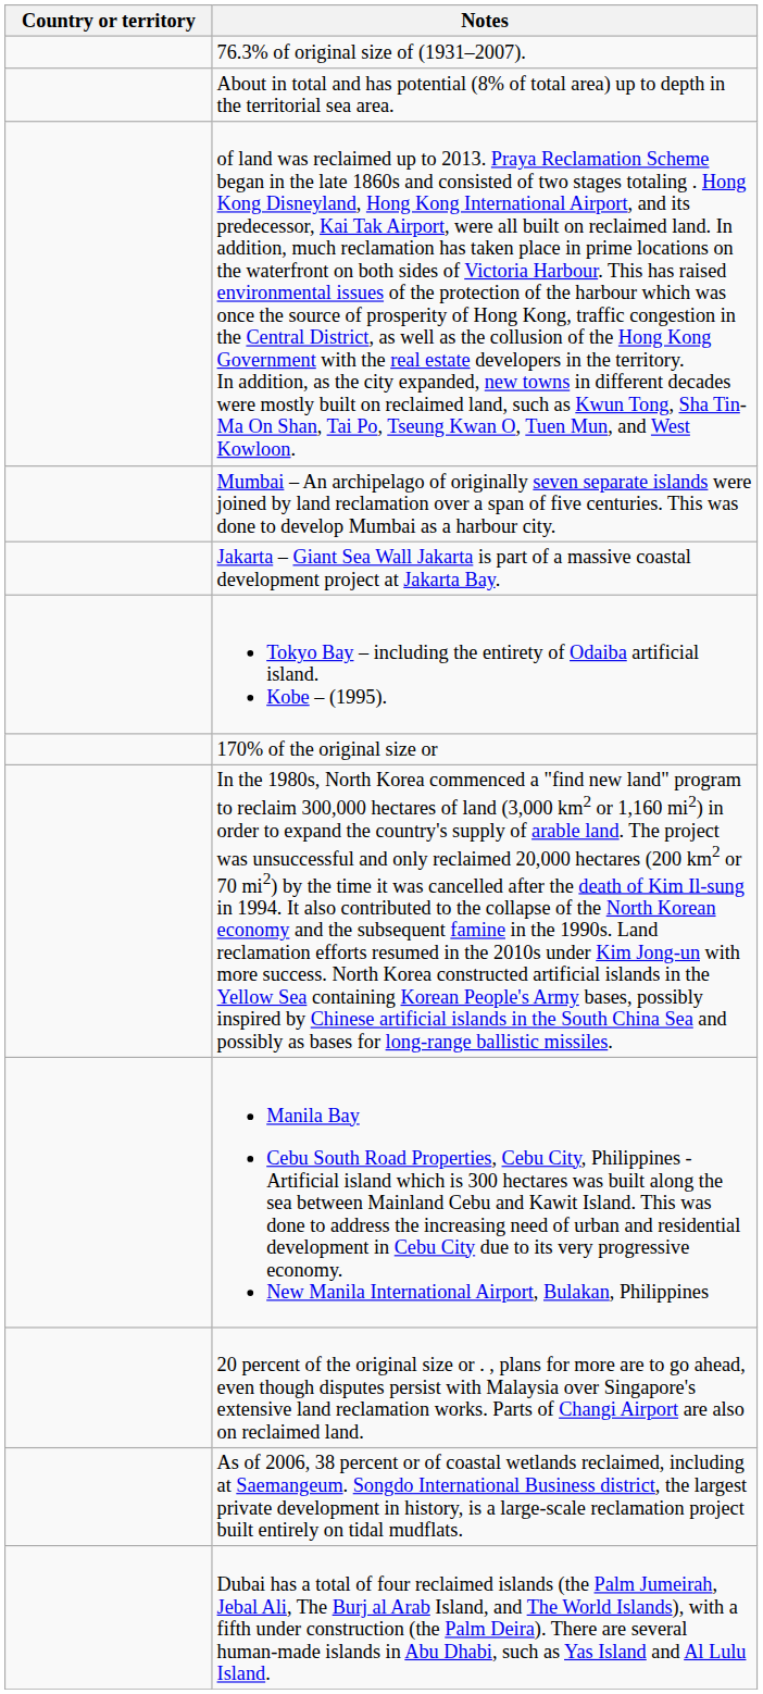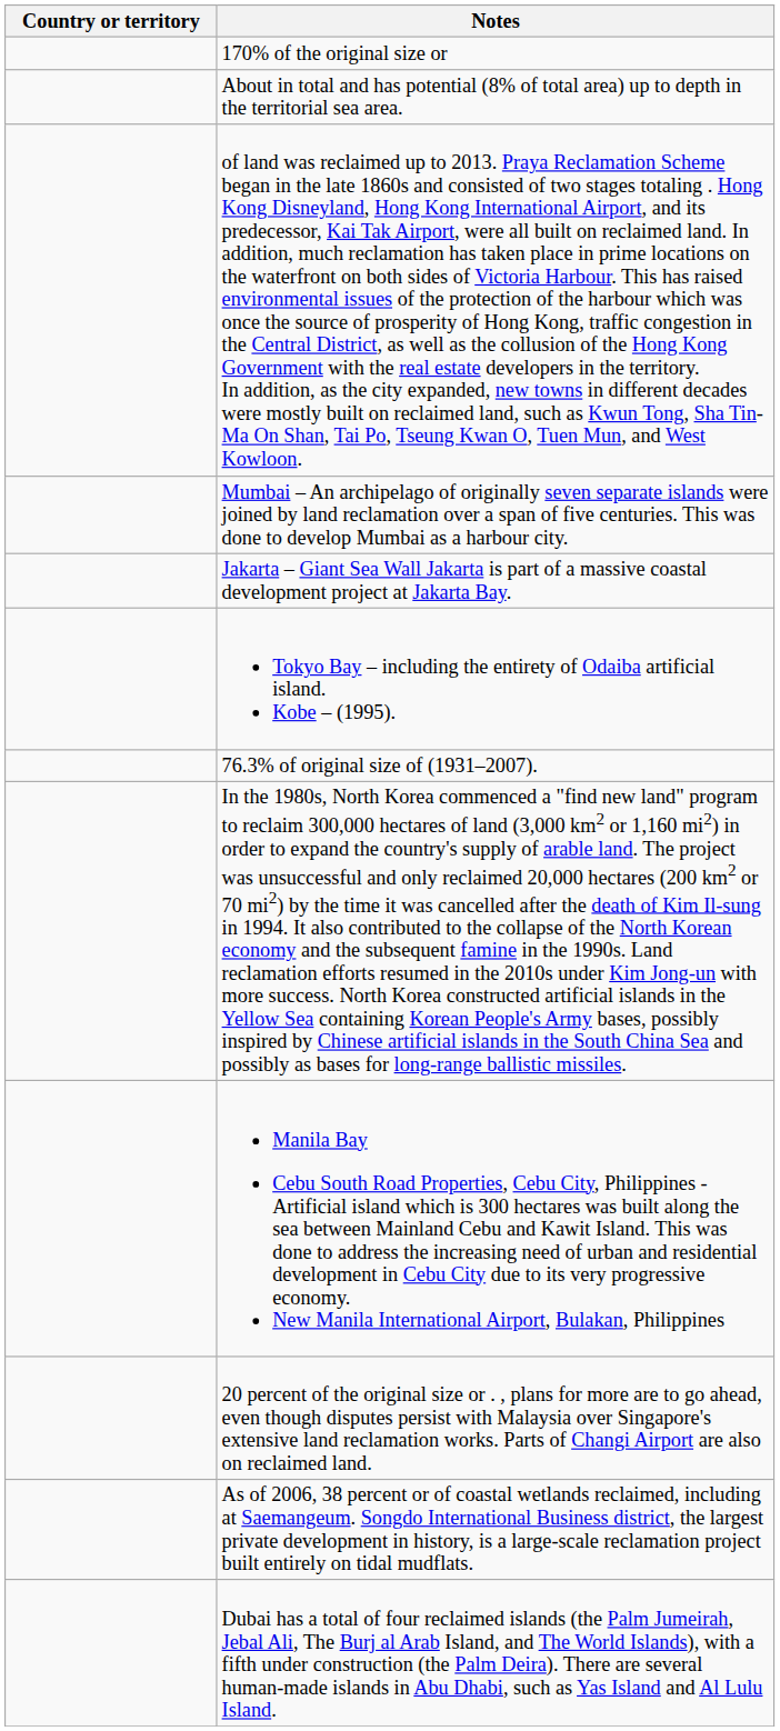rows swapped: 76.3% of original size of (1931–2007). <-> 170% of the original size or
